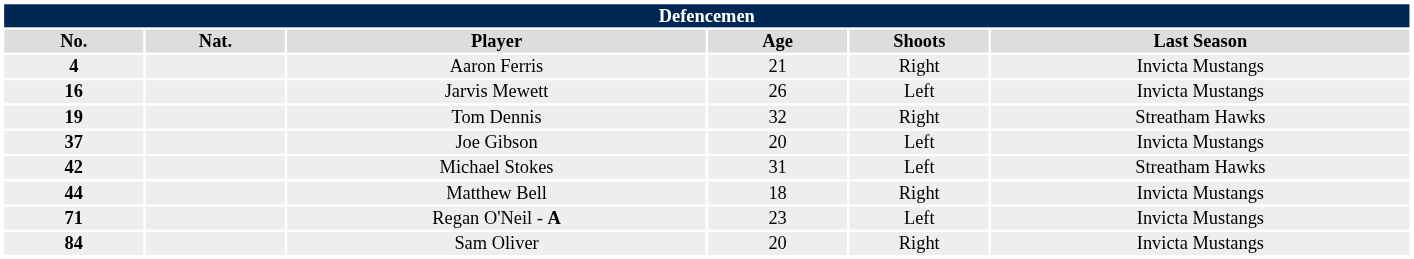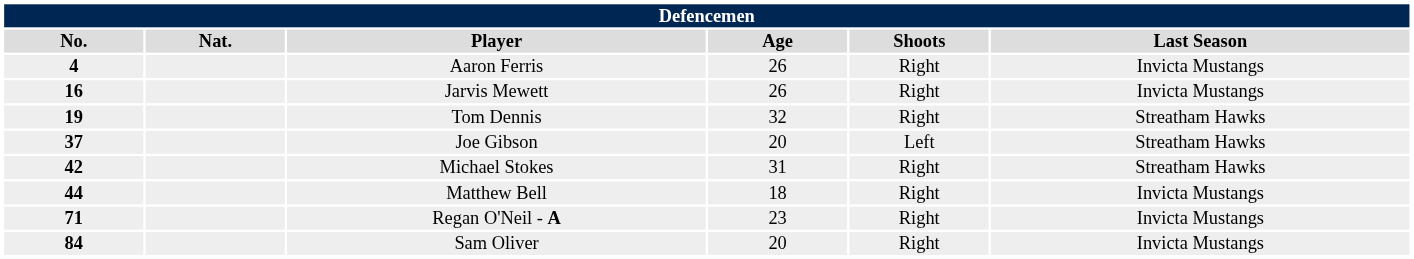Aaron Ferris | Age: 21 -> 26
Jarvis Mewett | Shoots: Left -> Right
Joe Gibson | Last Season: Invicta Mustangs -> Streatham Hawks
Michael Stokes | Shoots: Left -> Right
Regan O'Neil - A | Shoots: Left -> Right
